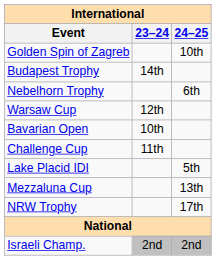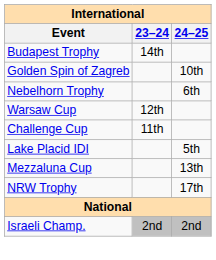rows swapped: Budapest Trophy <-> Golden Spin of Zagreb
- row: Bavarian Open | 10th
